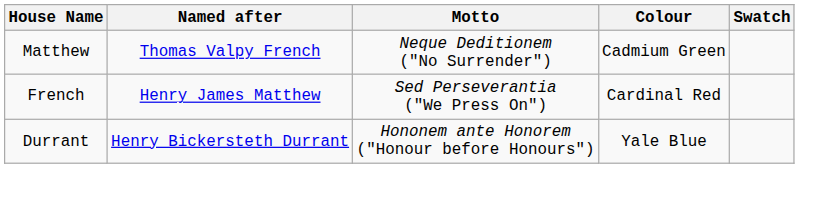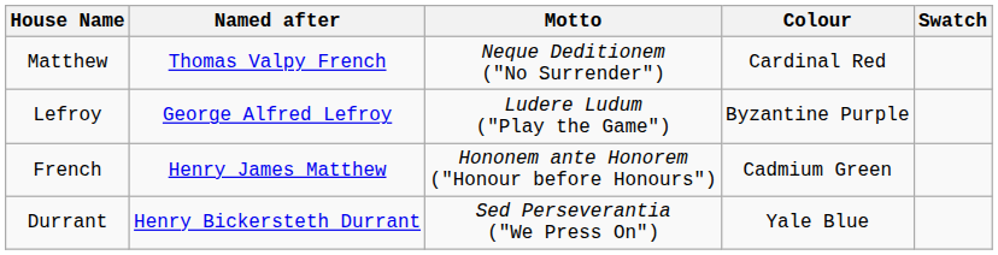Matthew | Colour: Cadmium Green -> Cardinal Red
+ row: Lefroy | George Alfred Lefroy | Ludere Ludum ("Play the Game") | Byzantine Purple
French | Motto: Sed Perseverantia ("We Press On") -> Hononem ante Honorem ("Honour before Honours")
French | Colour: Cardinal Red -> Cadmium Green
Durrant | Motto: Hononem ante Honorem ("Honour before Honours") -> Sed Perseverantia ("We Press On")
